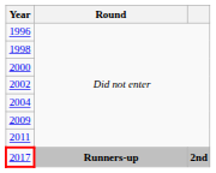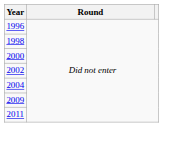- row: 2017 | Runners-up | 2nd
